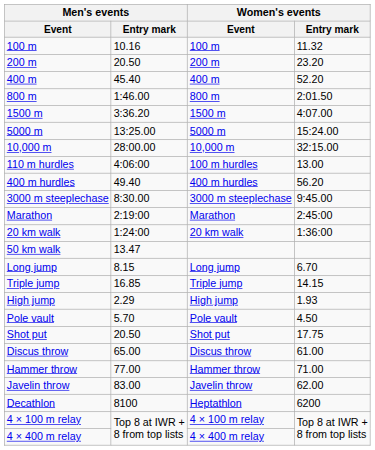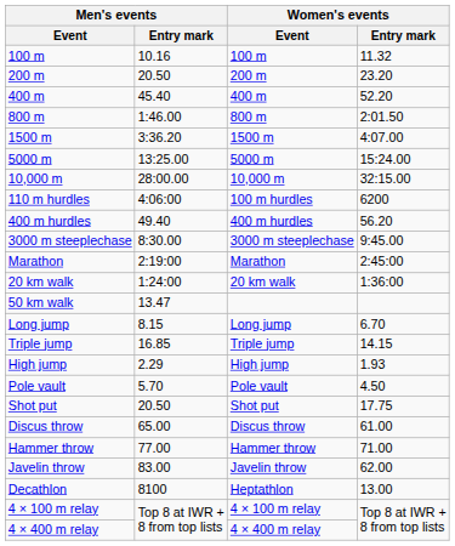110 m hurdles | Women's events / Entry mark: 13.00 -> 6200
Decathlon | Women's events / Entry mark: 6200 -> 13.00
